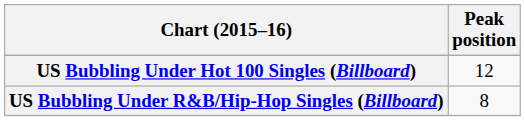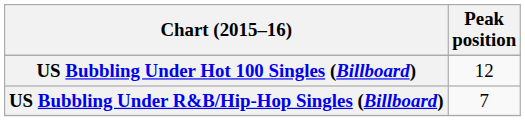US Bubbling Under R&B/Hip-Hop Singles (Billboard) | Peak position: 8 -> 7
